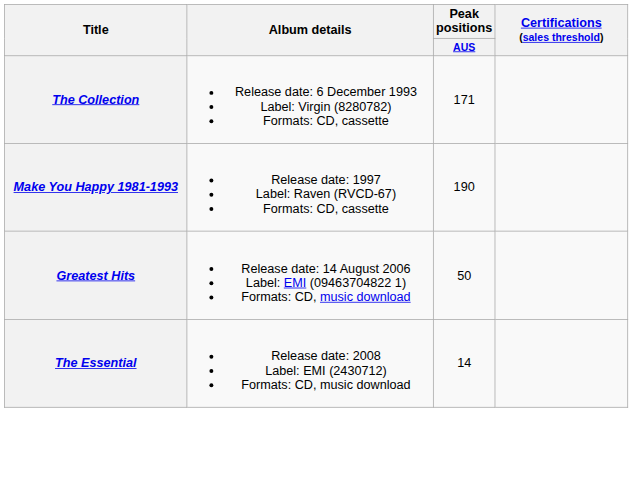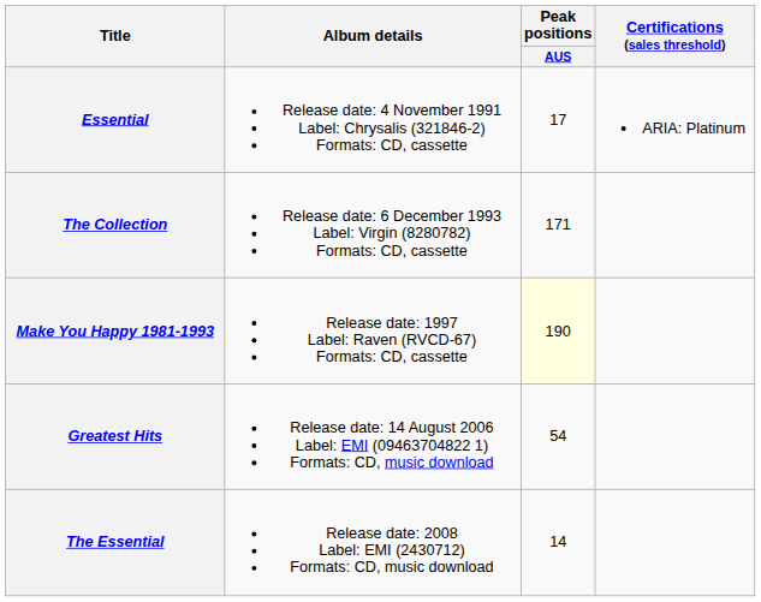+ row: Essential | Release date: 4 November 1991 Label: Chrysalis (321846-2) Formats: CD, cassette | 17 | ARIA: Platinum
Make You Happy 1981-1993 | Peak positions / AUS: no background -> lightyellow background
Greatest Hits | Peak positions / AUS: 50 -> 54
